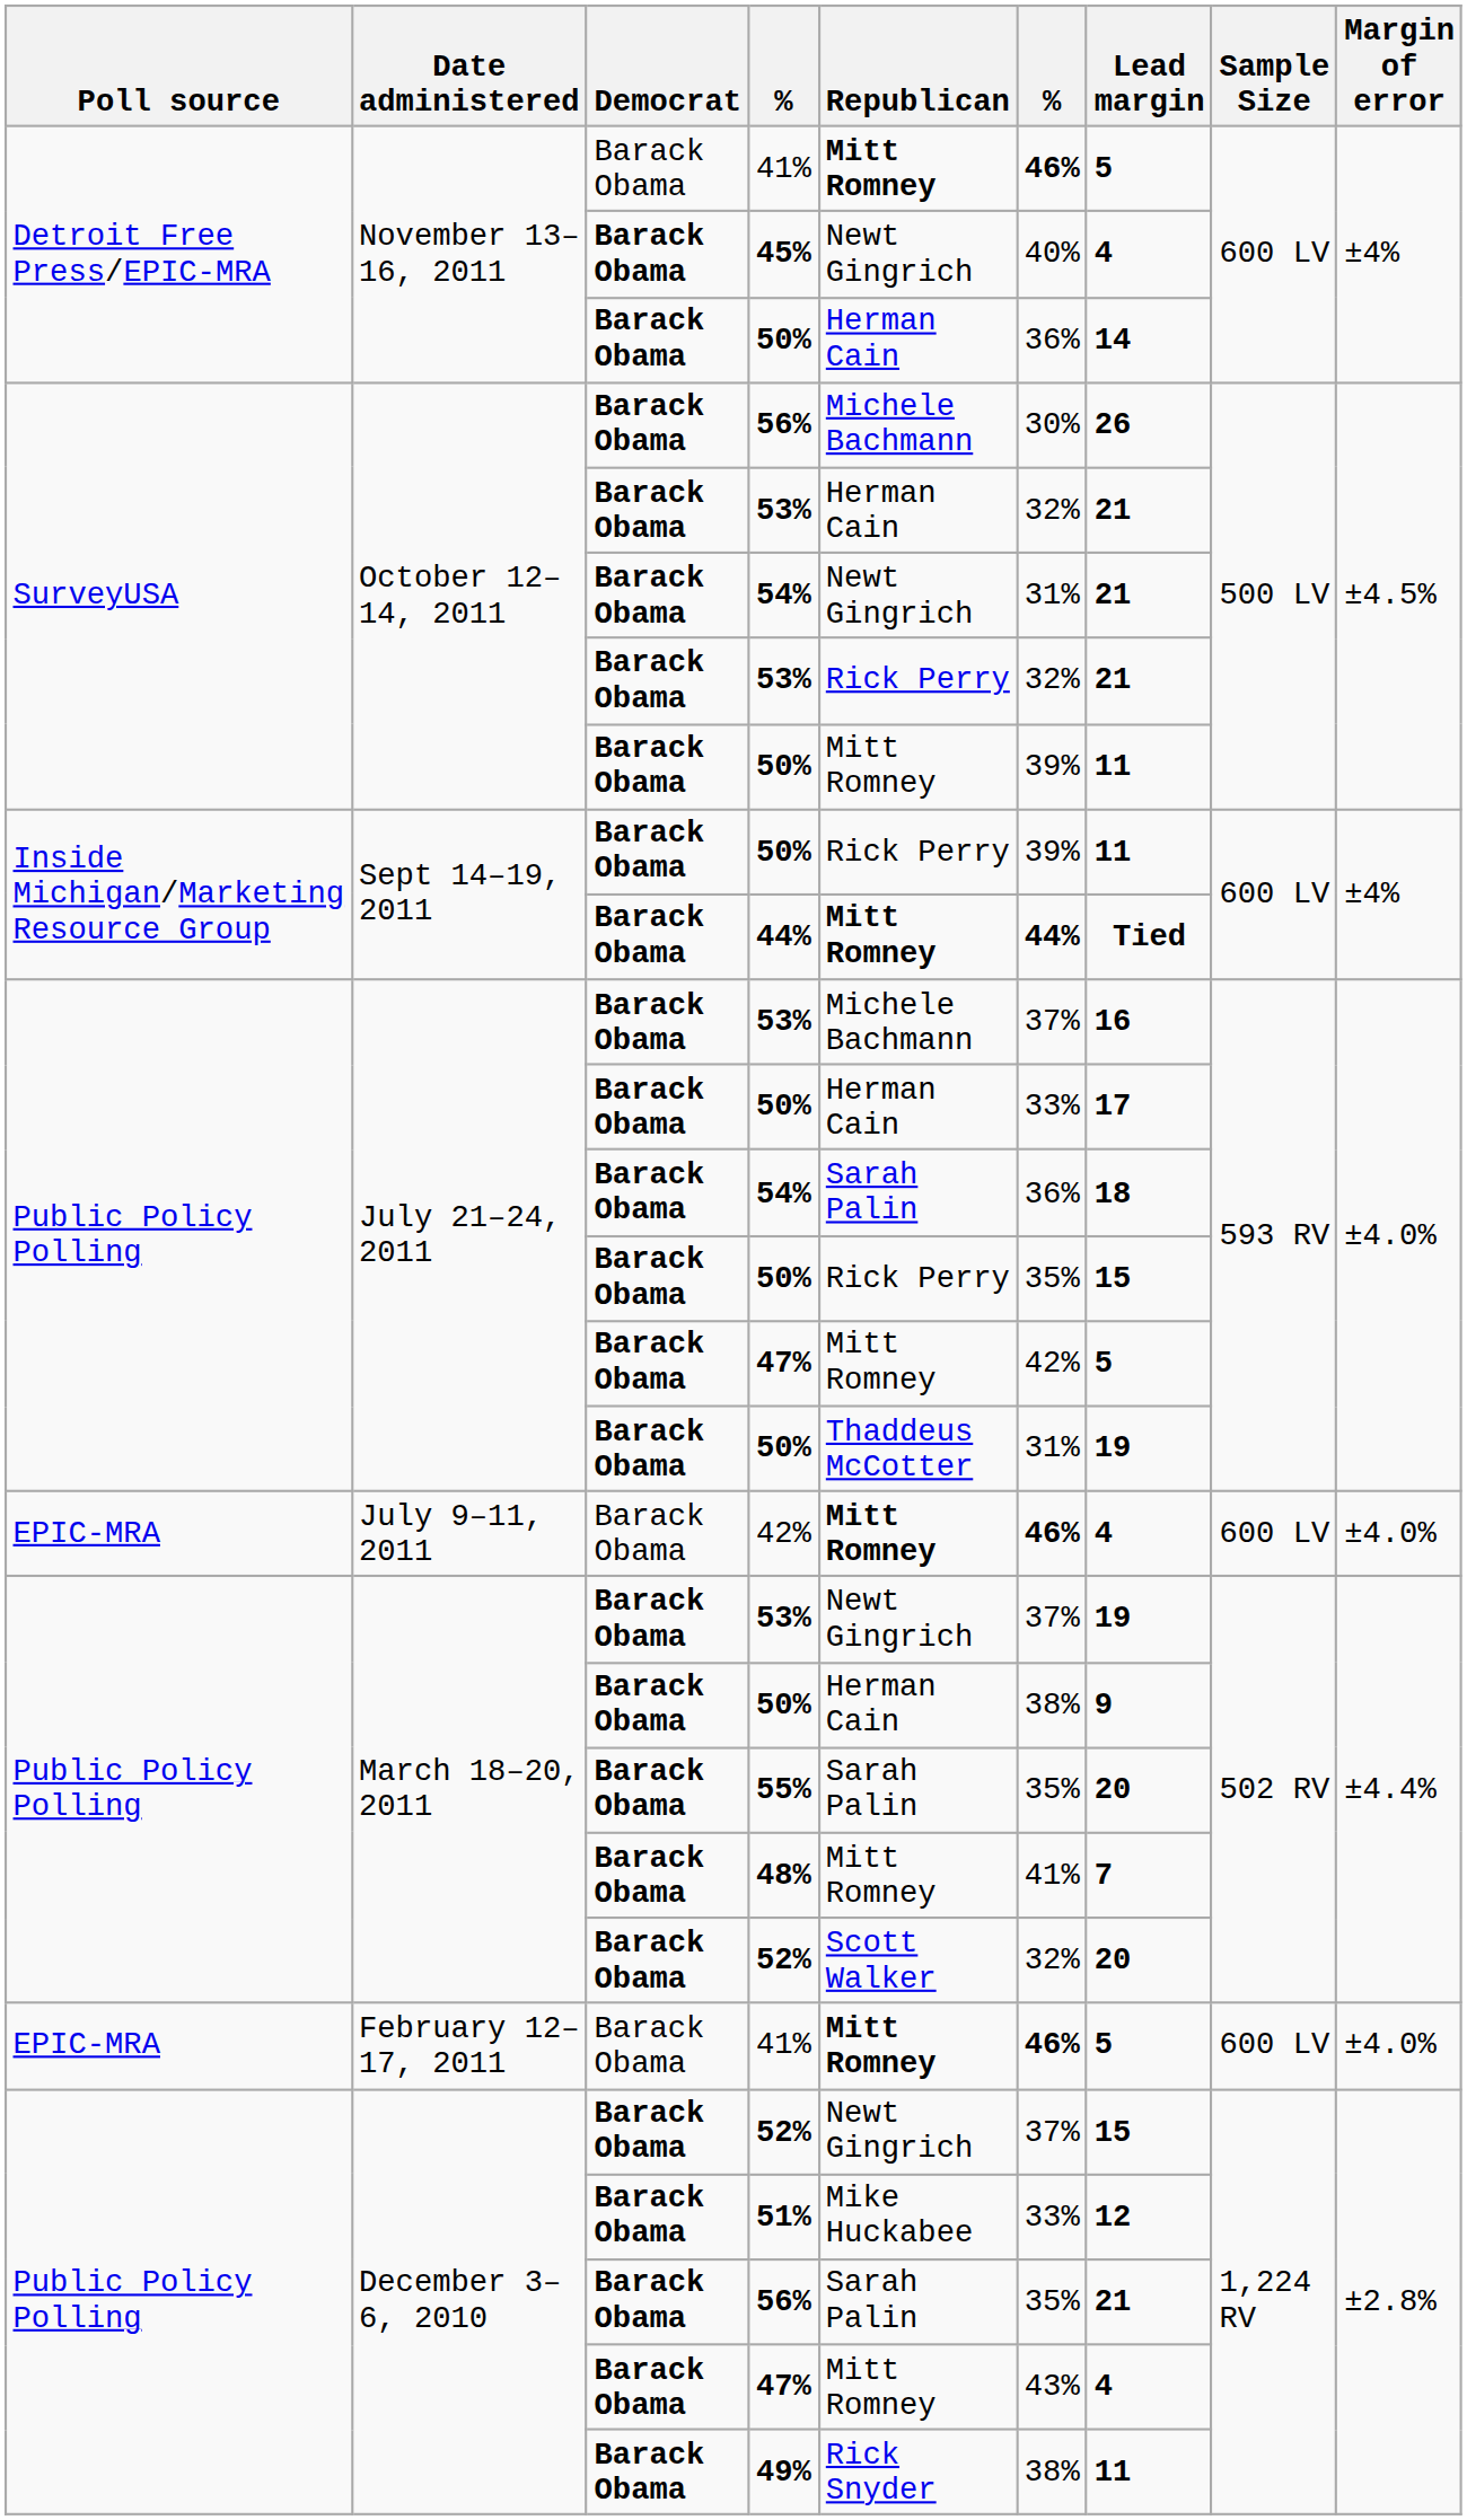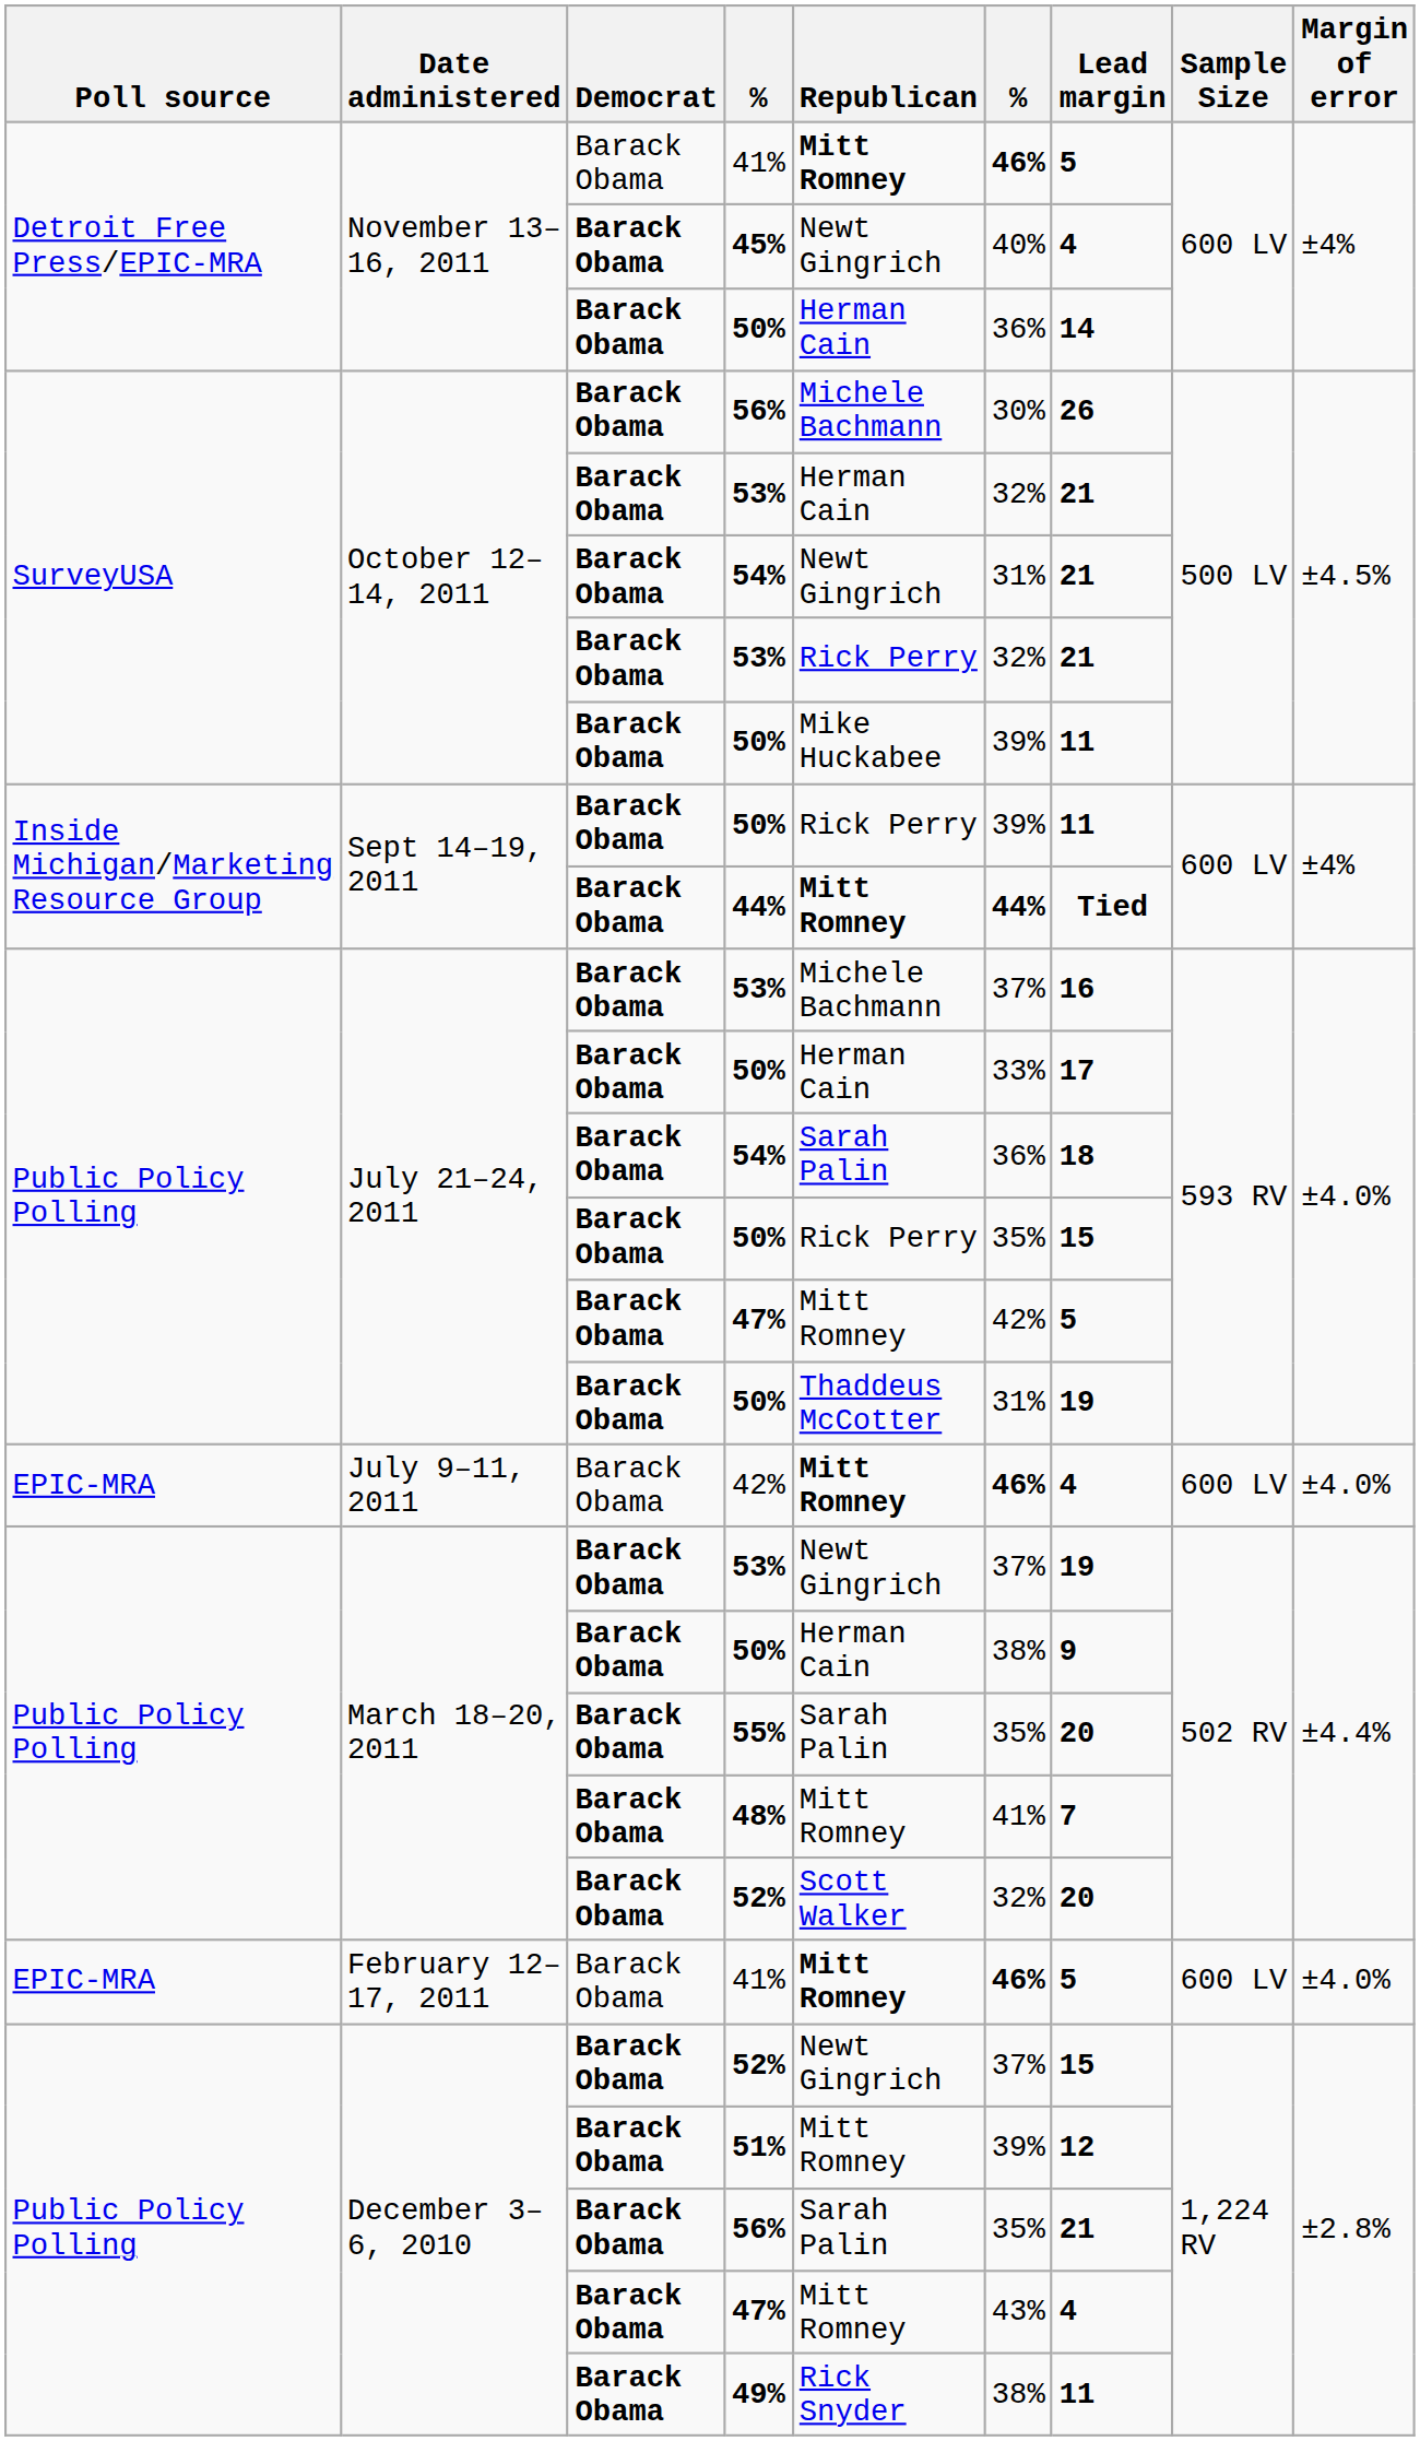October 12–14, 2011 / 50% | Republican: Mitt Romney -> Mike Huckabee
51% | Republican: Mike Huckabee -> Mitt Romney
51% | column 6: 33% -> 39%
